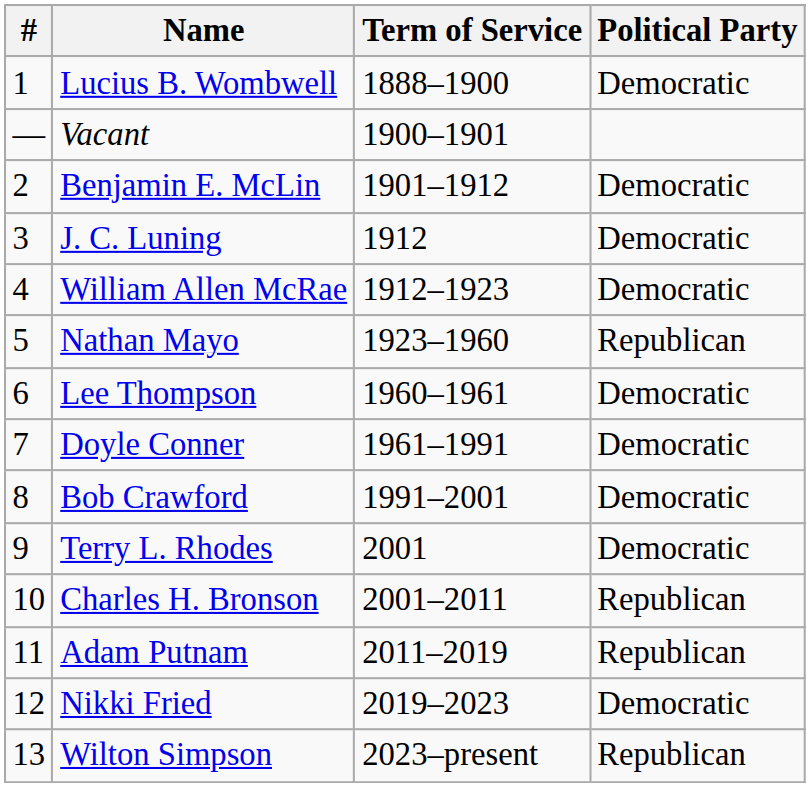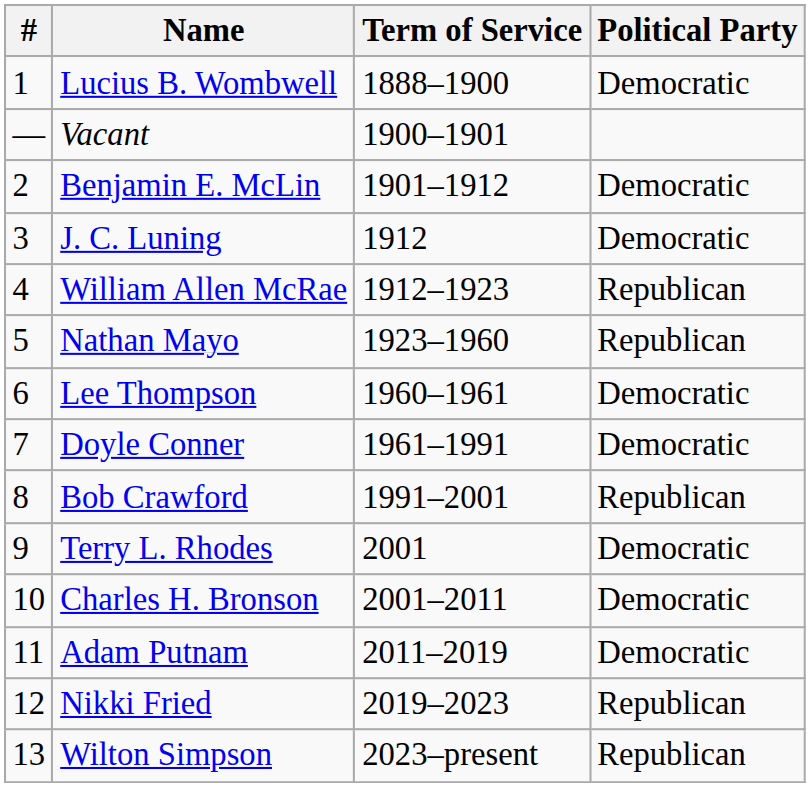William Allen McRae | Political Party: Democratic -> Republican
Bob Crawford | Political Party: Democratic -> Republican
Charles H. Bronson | Political Party: Republican -> Democratic
Adam Putnam | Political Party: Republican -> Democratic
Nikki Fried | Political Party: Democratic -> Republican
